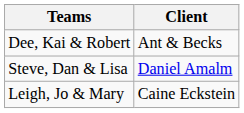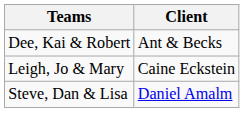rows swapped: Steve, Dan & Lisa <-> Leigh, Jo & Mary
